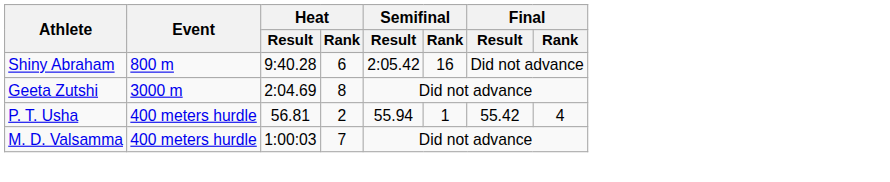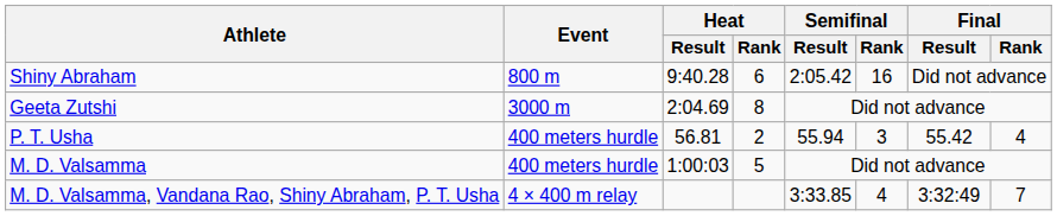P. T. Usha | Semifinal / Rank: 1 -> 3
M. D. Valsamma | Heat / Rank: 7 -> 5
+ row: M. D. Valsamma, Vandana Rao, Shiny Abraham, P. T. Usha | 4 × 400 m relay | 3:33.85 | 4 | 3:32:49 | 7
